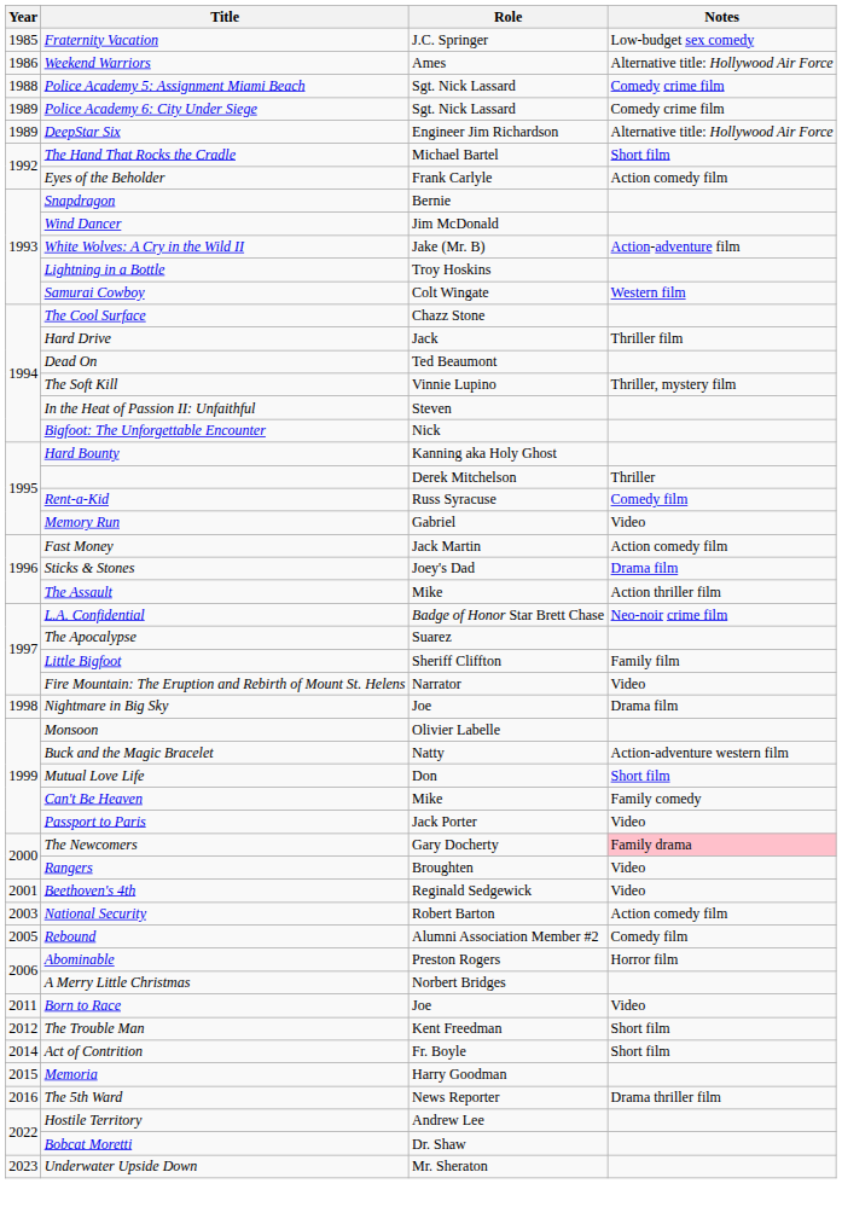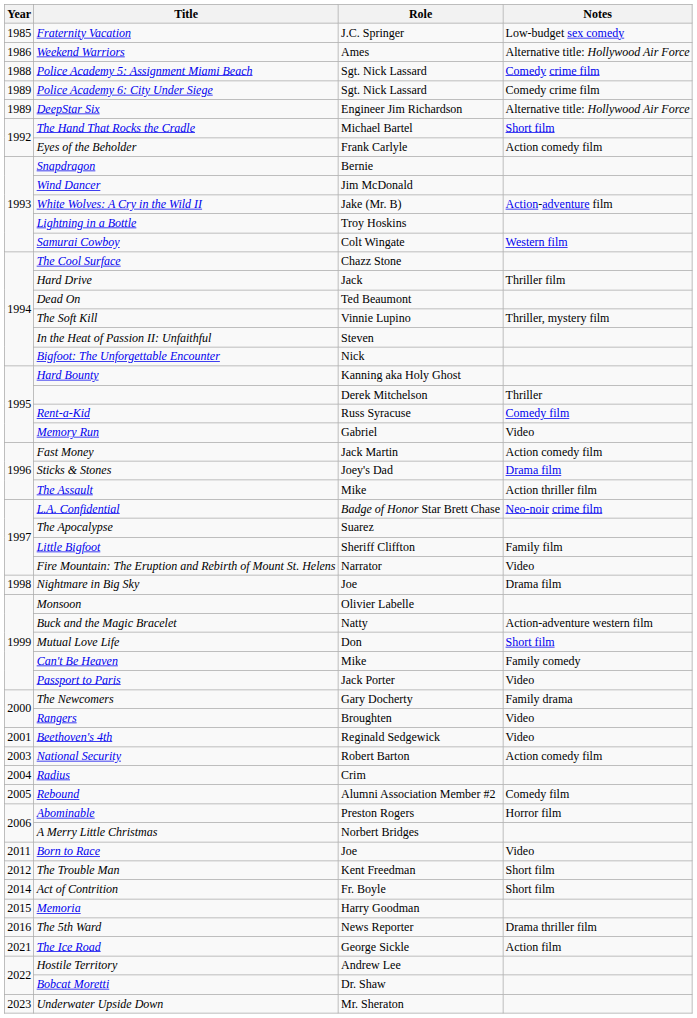The Newcomers | Notes: pink background -> no background
+ row: 2004 | Radius | Crim
+ row: 2021 | The Ice Road | George Sickle | Action film
